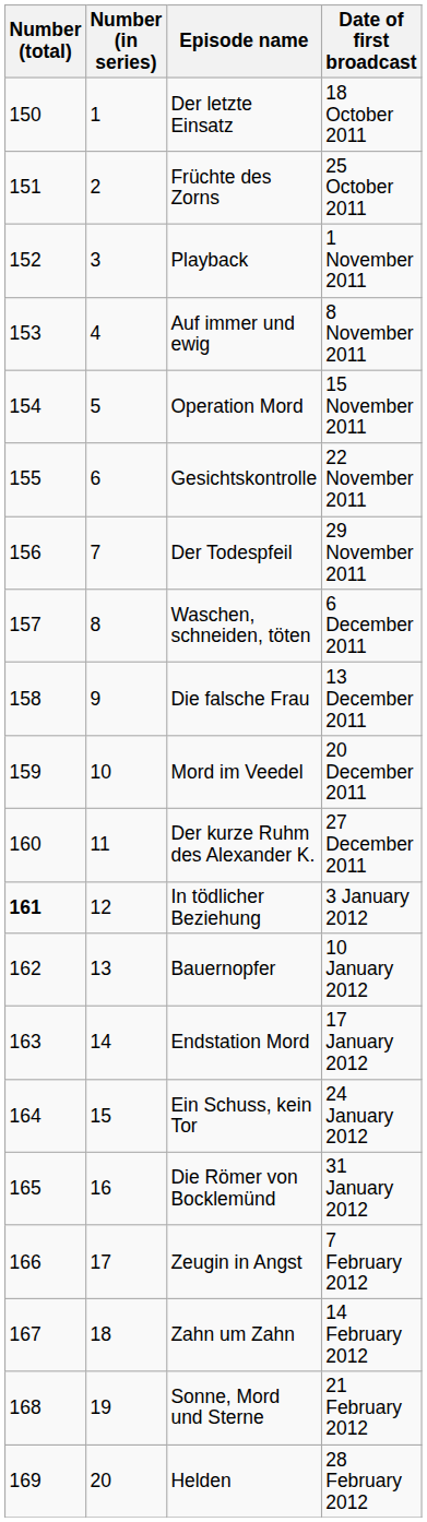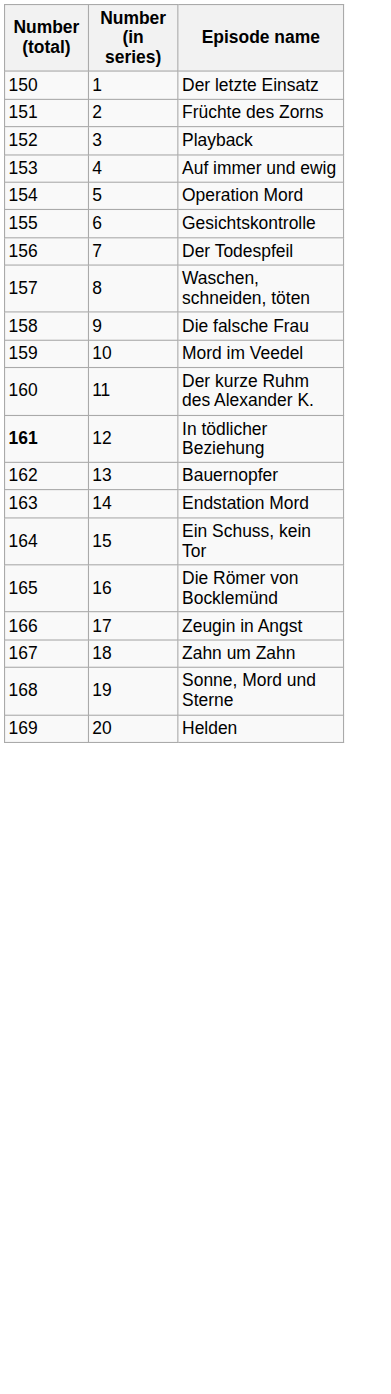- column: Date of first broadcast | 18 October 2011 | 25 October 2011 | 1 November 2011 | 8 November 2011 | 15 November 2011 | 22 November 2011 | 29 November 2011 | 6 December 2011 | 13 December 2011 | 20 December 2011 | 27 December 2011 | 3 January 2012 | 10 January 2012 | 17 January 2012 | 24 January 2012 | 31 January 2012 | 7 February 2012 | 14 February 2012 | 21 February 2012 | 28 February 2012
